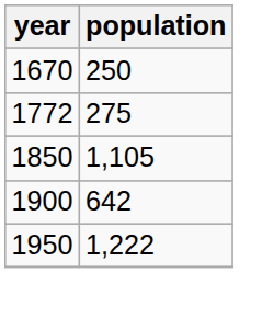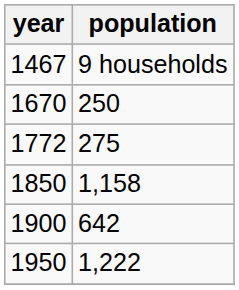+ row: 1467 | 9 households
1850 | population: 1,105 -> 1,158
